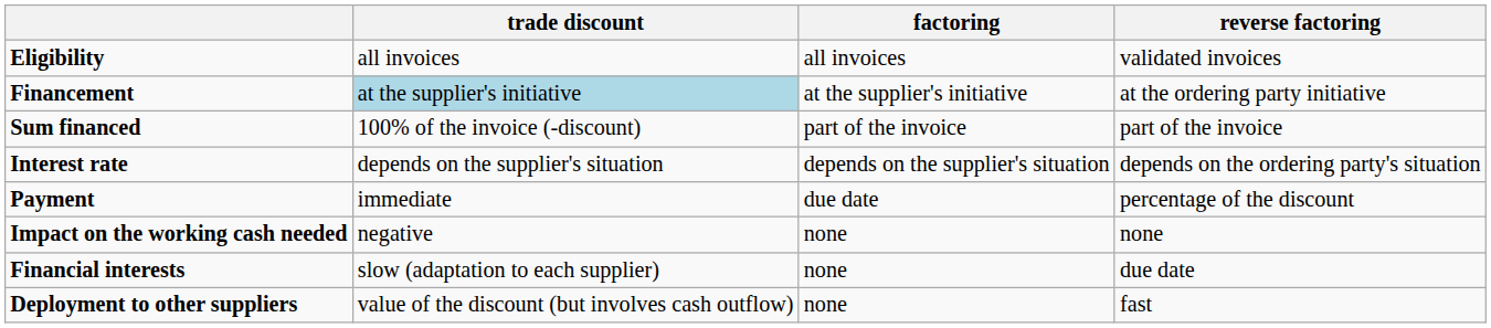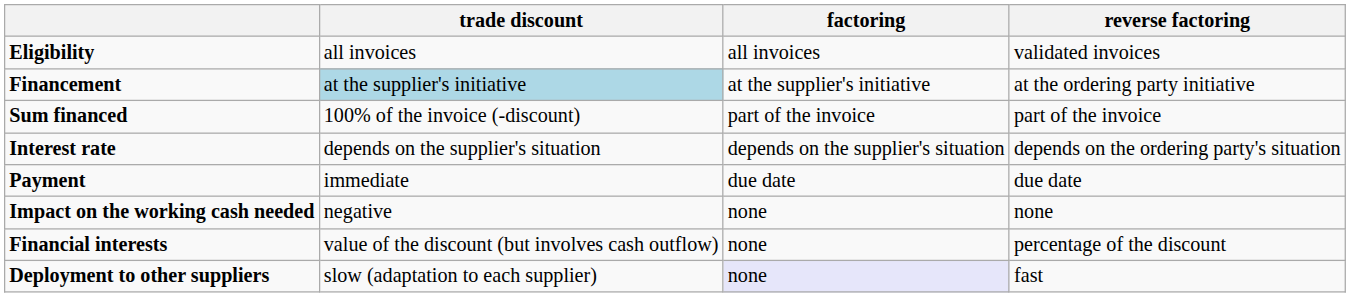Payment | reverse factoring: percentage of the discount -> due date
Financial interests | trade discount: slow (adaptation to each supplier) -> value of the discount (but involves cash outflow)
Financial interests | reverse factoring: due date -> percentage of the discount
Deployment to other suppliers | trade discount: value of the discount (but involves cash outflow) -> slow (adaptation to each supplier)
Deployment to other suppliers | factoring: no background -> lavender background
